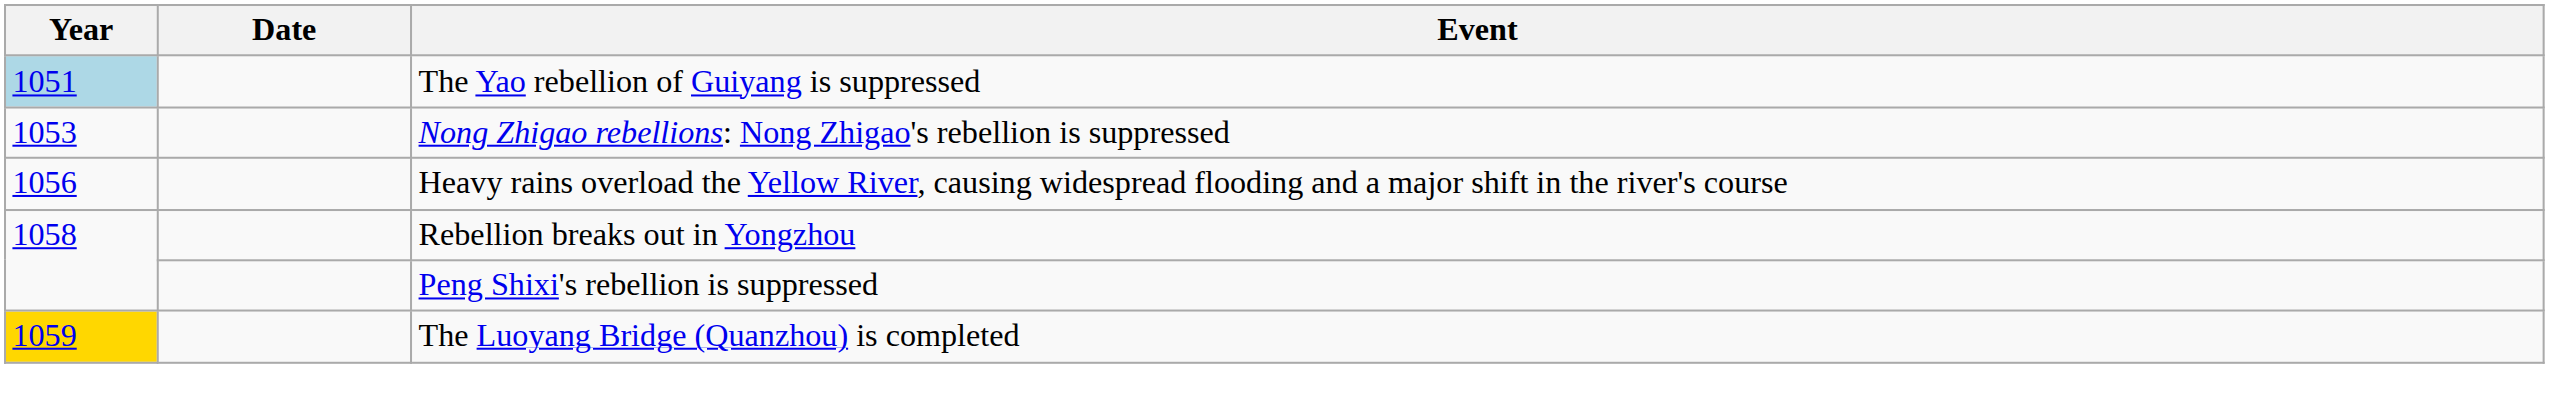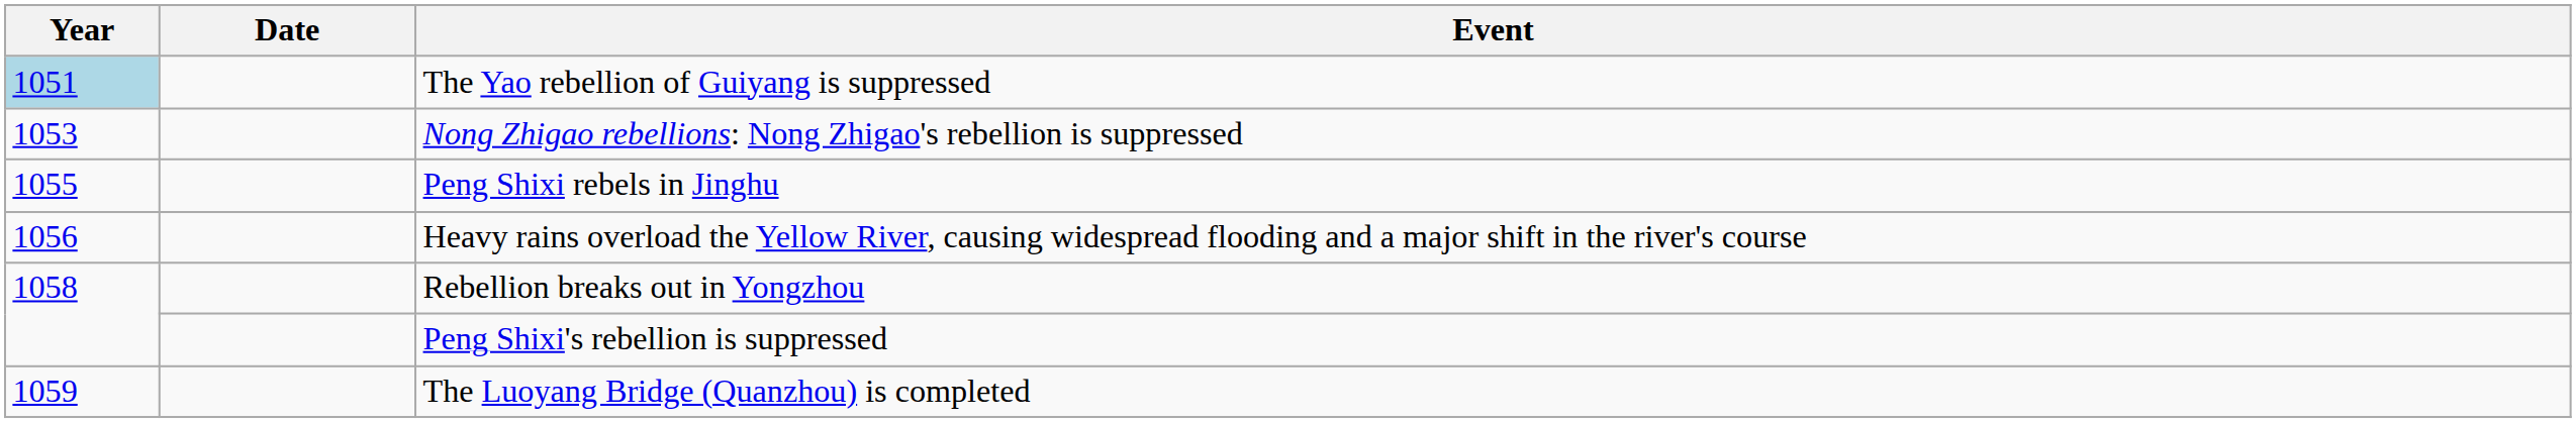+ row: 1055 | Peng Shixi rebels in Jinghu
The Luoyang Bridge (Quanzhou) is completed | Year: gold background -> no background
